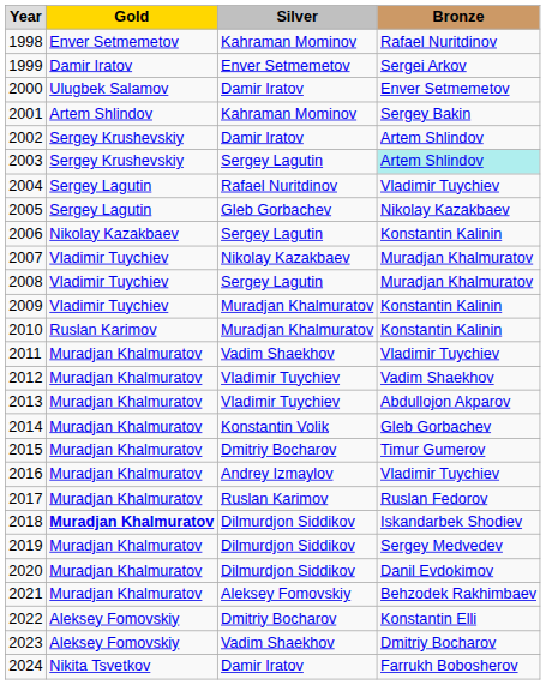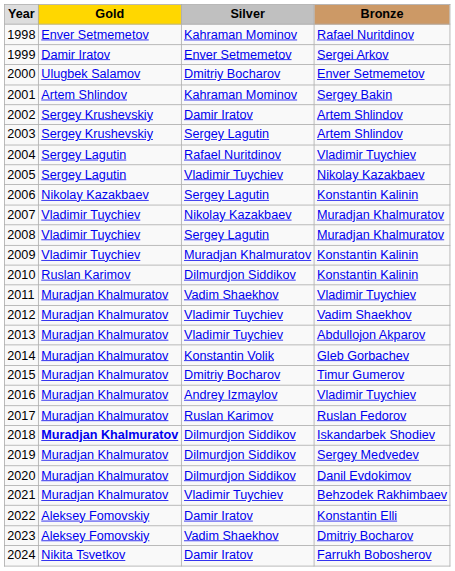2000 | Silver: Damir Iratov -> Dmitriy Bocharov
2003 | Bronze: paleturquoise background -> no background
2005 | Silver: Gleb Gorbachev -> Vladimir Tuychiev
2010 | Silver: Muradjan Khalmuratov -> Dilmurdjon Siddikov
2021 | Silver: Aleksey Fomovskiy -> Vladimir Tuychiev
2022 | Silver: Dmitriy Bocharov -> Damir Iratov
